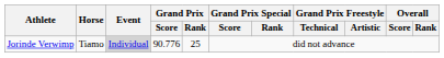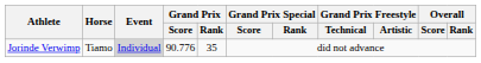Jorinde Verwimp | Grand Prix / Rank: 25 -> 35
